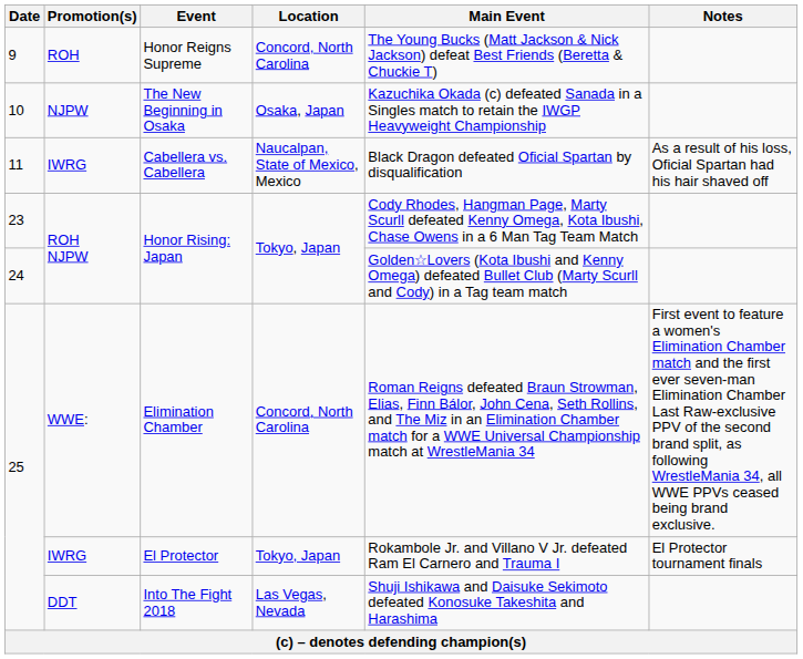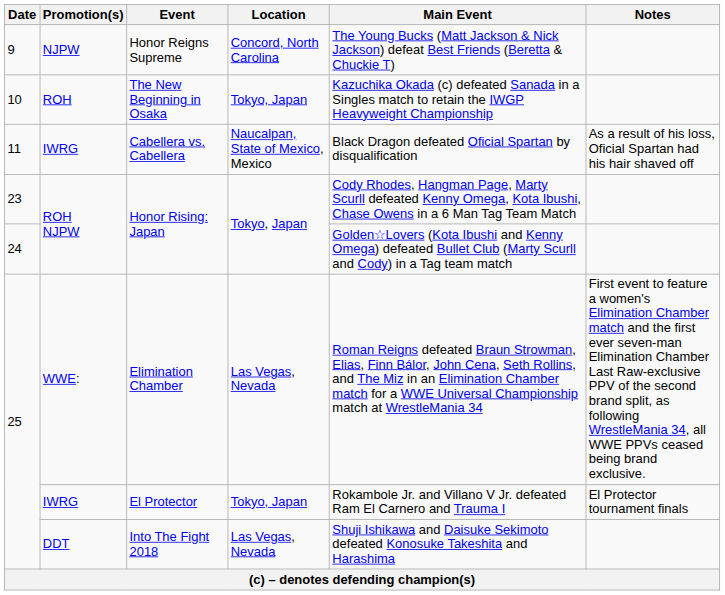Honor Reigns Supreme | Promotion(s): ROH -> NJPW
The New Beginning in Osaka | Promotion(s): NJPW -> ROH
The New Beginning in Osaka | Location: Osaka, Japan -> Tokyo, Japan
Elimination Chamber | Location: Concord, North Carolina -> Las Vegas, Nevada
